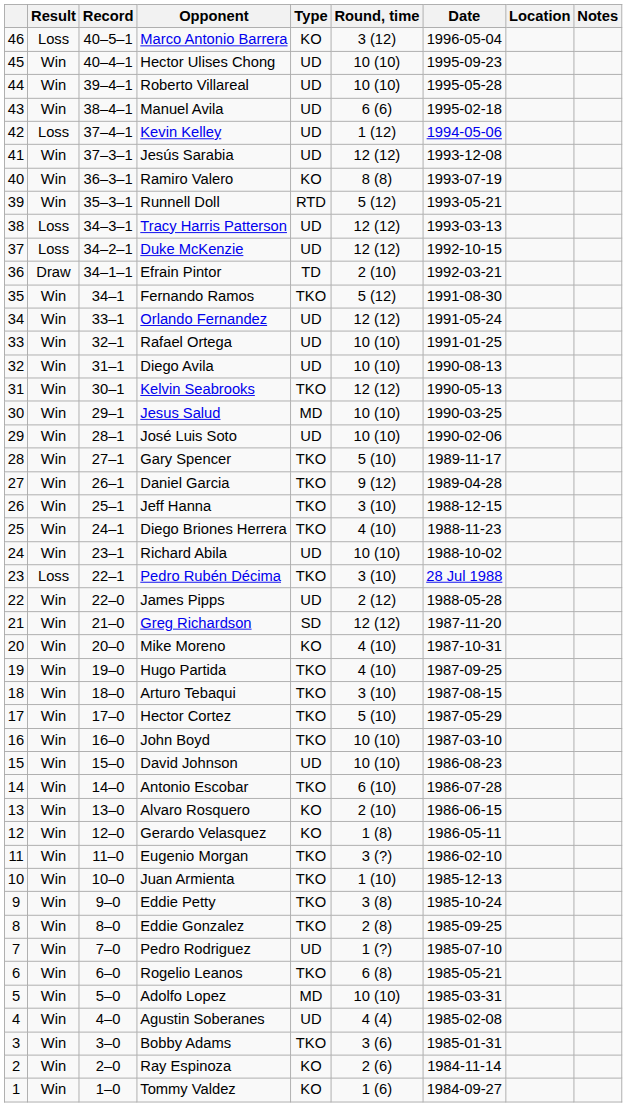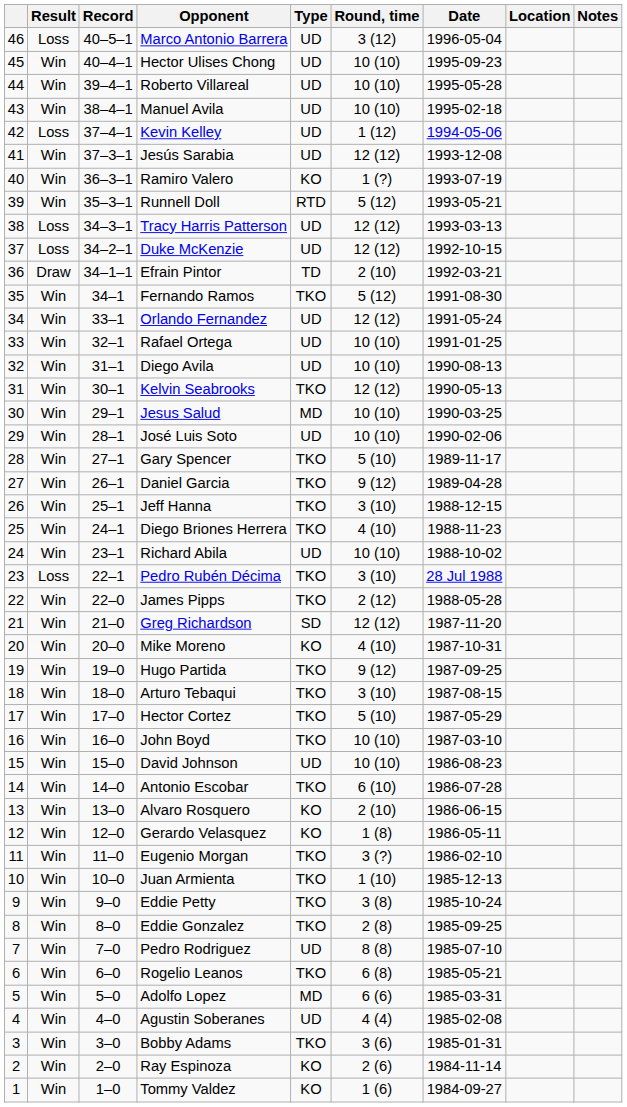Marco Antonio Barrera | Type: KO -> UD
Manuel Avila | Round, time: 6 (6) -> 10 (10)
Ramiro Valero | Round, time: 8 (8) -> 1 (?)
James Pipps | Type: UD -> TKO
Hugo Partida | Round, time: 4 (10) -> 9 (12)
Pedro Rodriguez | Round, time: 1 (?) -> 8 (8)
Adolfo Lopez | Round, time: 10 (10) -> 6 (6)
